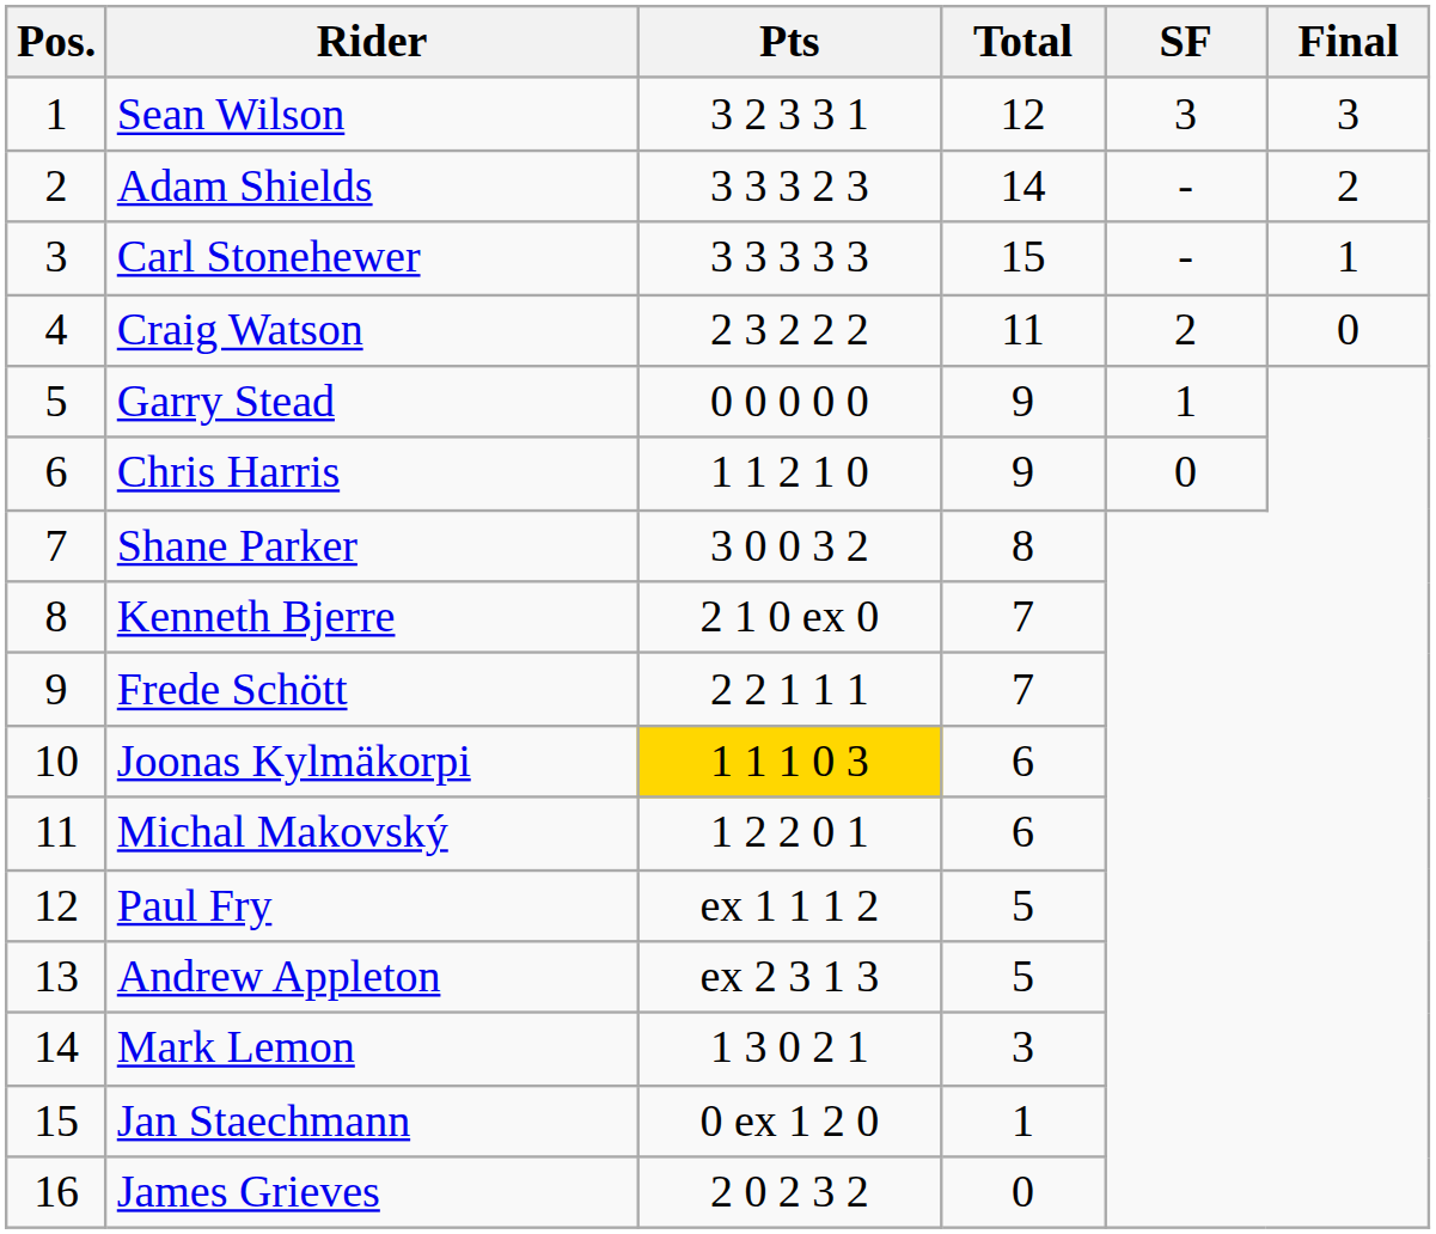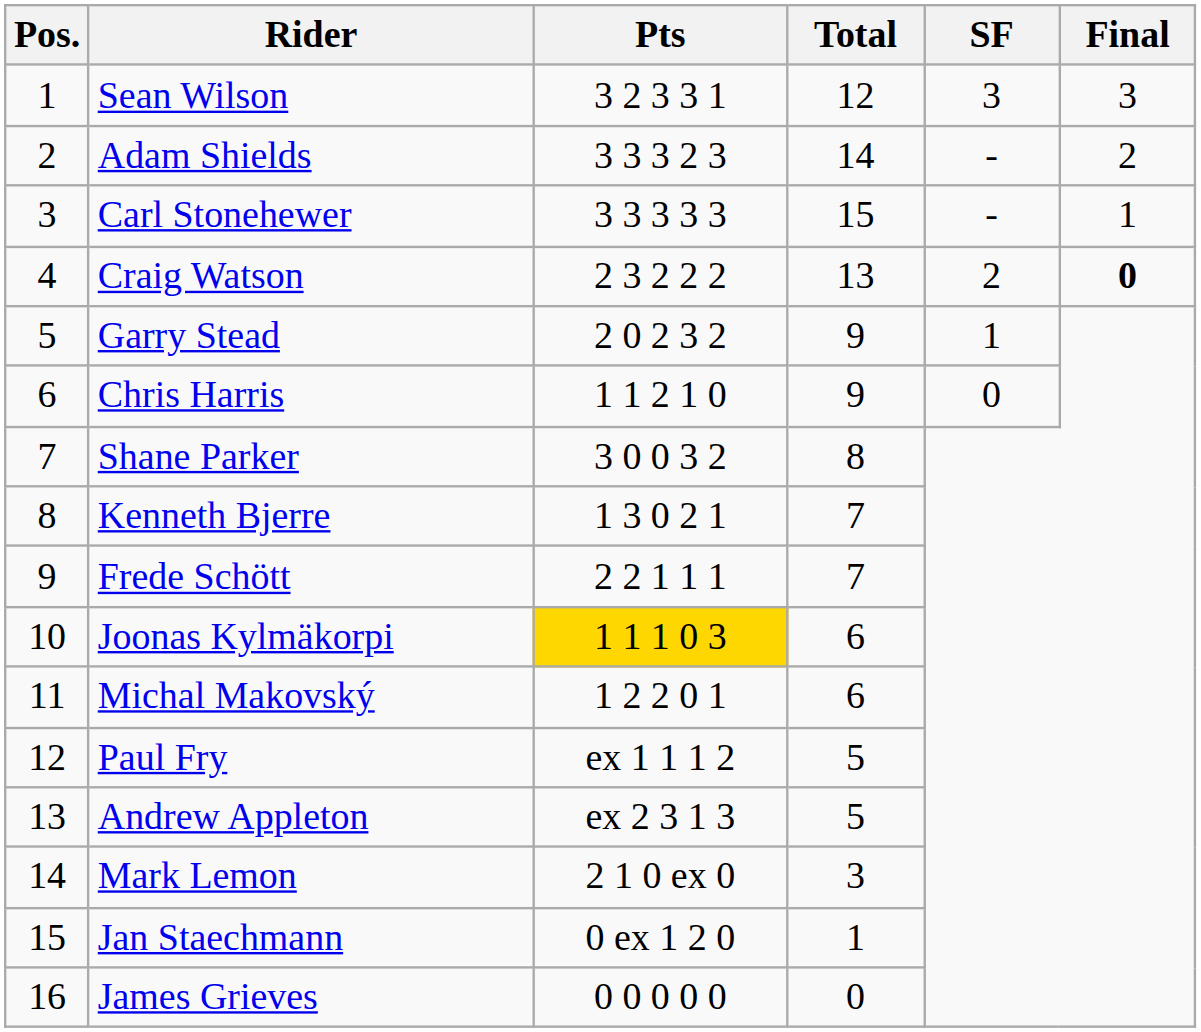Craig Watson | Total: 11 -> 13
Craig Watson | Final: normal -> bold
Garry Stead | Pts: 0 0 0 0 0 -> 2 0 2 3 2
Kenneth Bjerre | Pts: 2 1 0 ex 0 -> 1 3 0 2 1
Mark Lemon | Pts: 1 3 0 2 1 -> 2 1 0 ex 0
James Grieves | Pts: 2 0 2 3 2 -> 0 0 0 0 0
